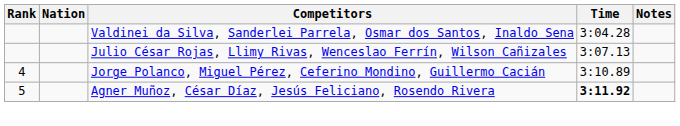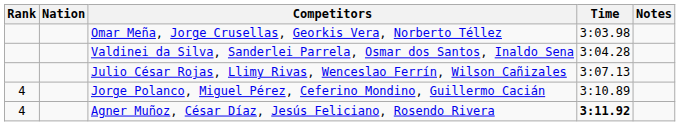+ row: Omar Meña, Jorge Crusellas, Georkis Vera, Norberto Téllez | 3:03.98
Agner Muñoz, César Díaz, Jesús Feliciano, Rosendo Rivera | Rank: 5 -> 4
